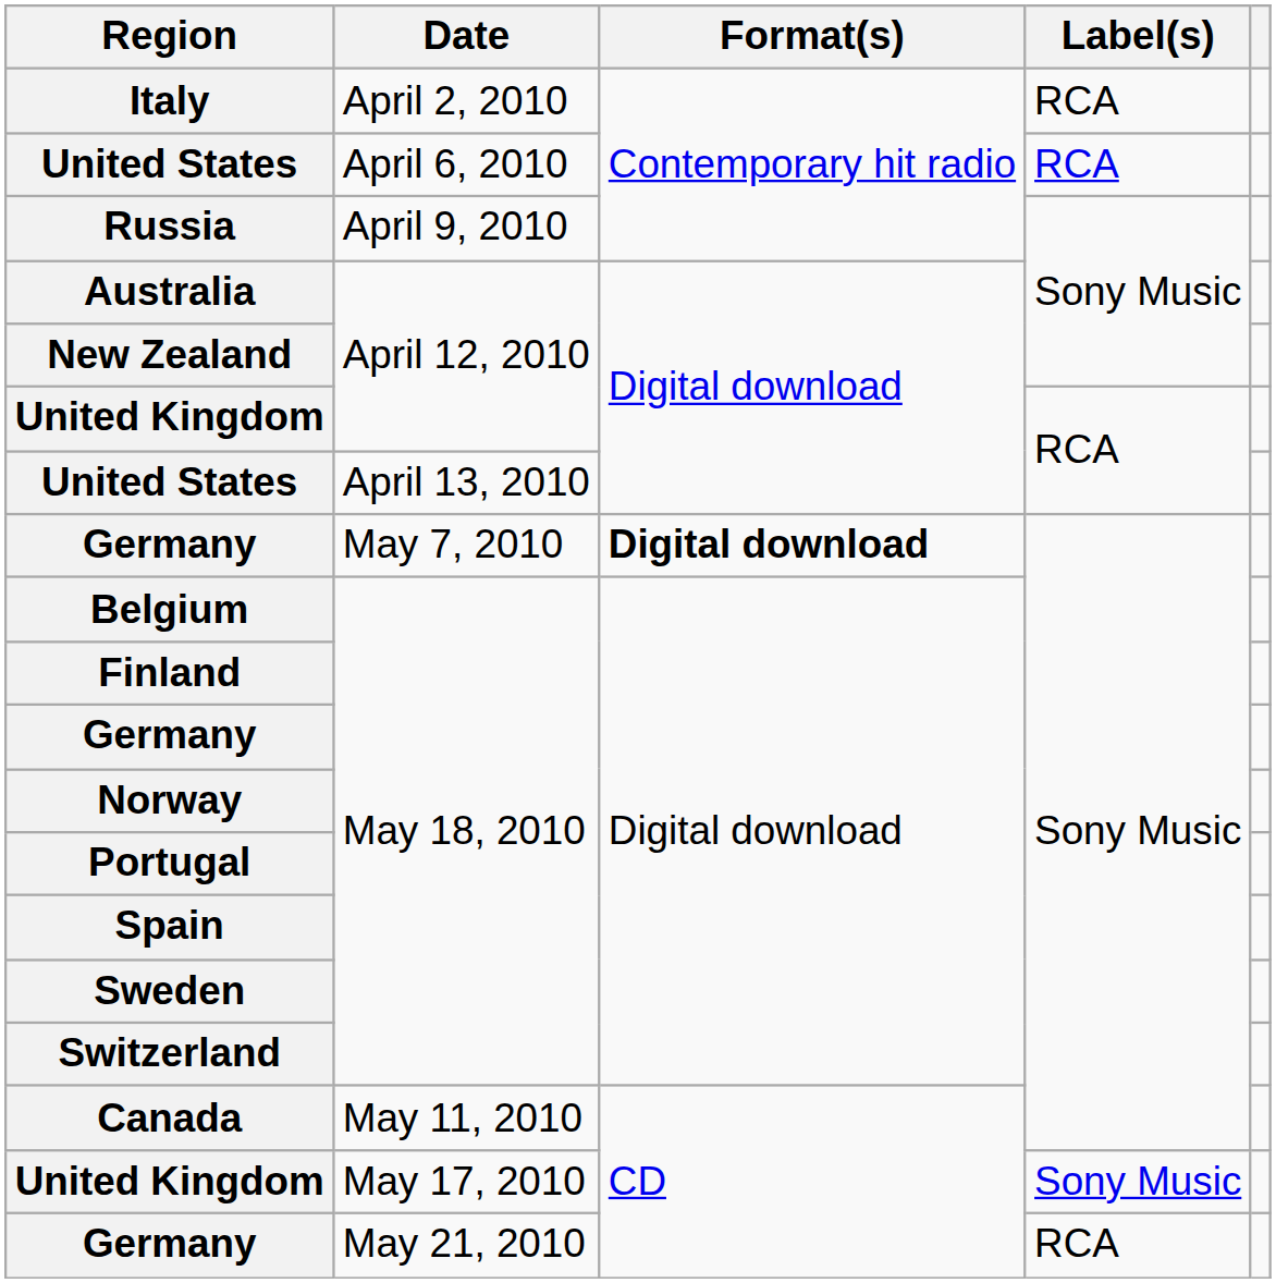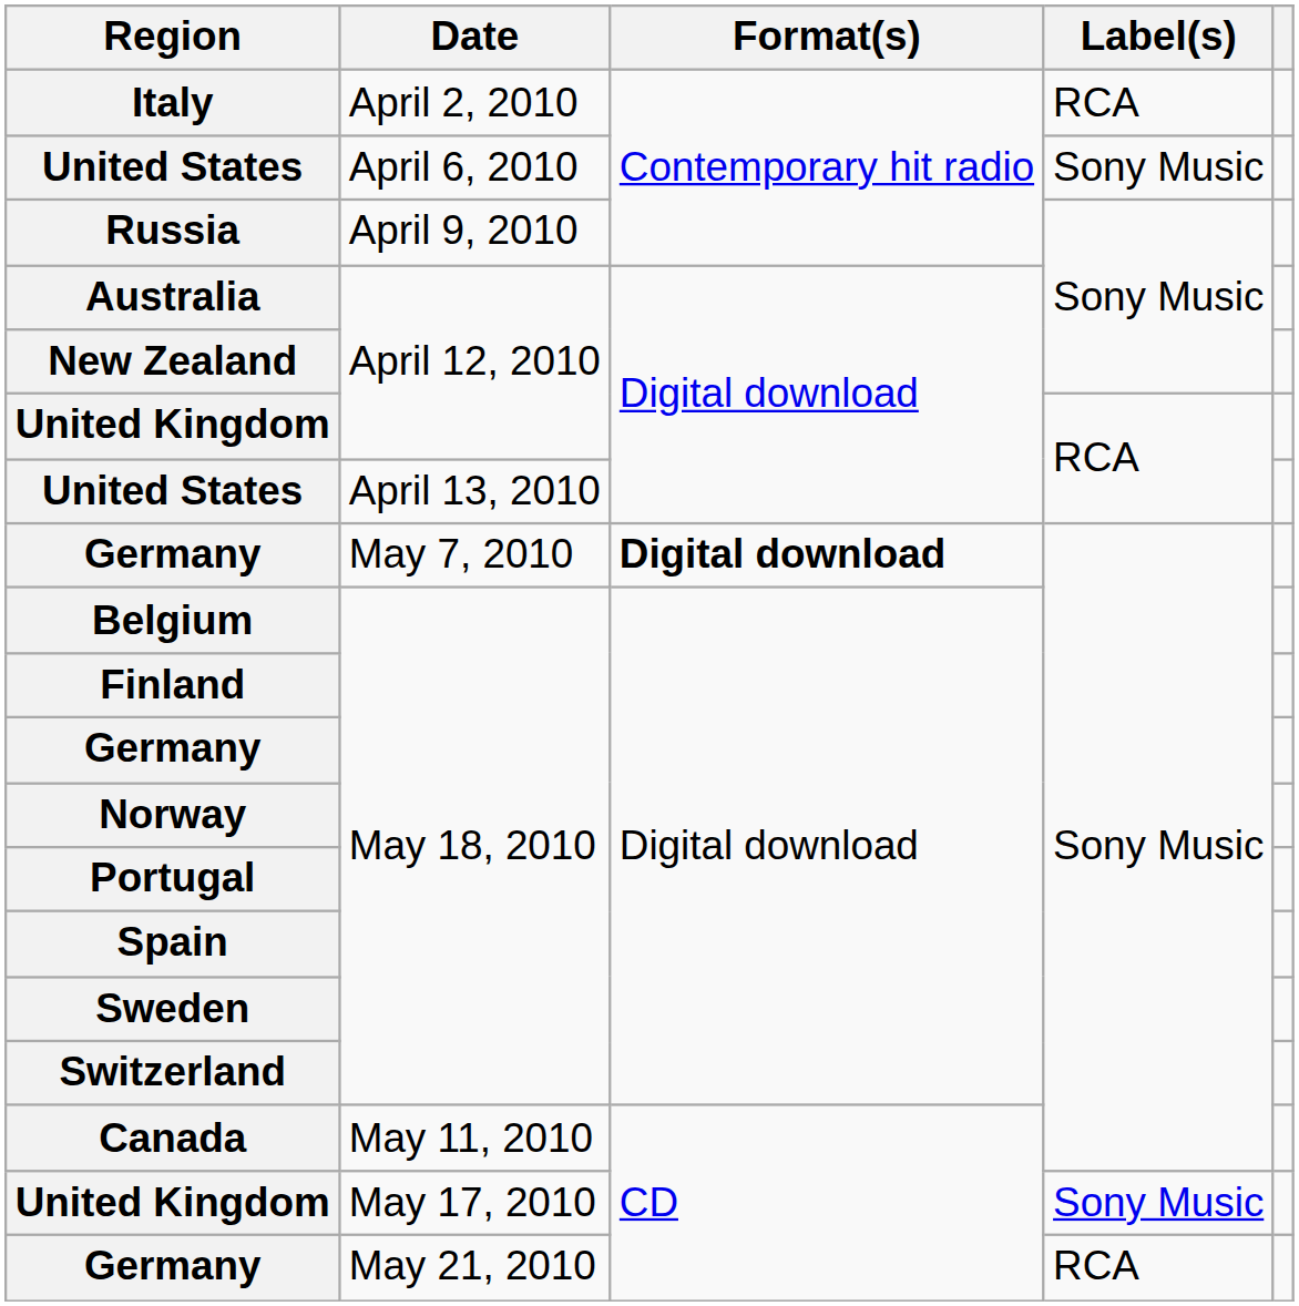United States / April 6, 2010 | Label(s): RCA -> Sony Music
